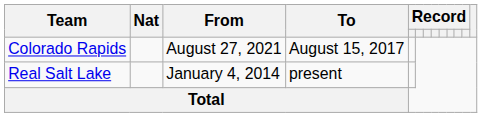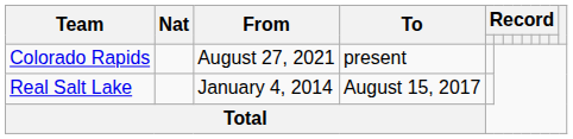Colorado Rapids | To: August 15, 2017 -> present
Real Salt Lake | To: present -> August 15, 2017
